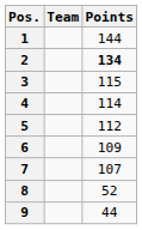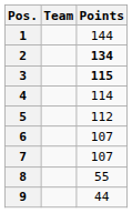3 | Points: normal -> bold
6 | Points: 109 -> 107
8 | Points: 52 -> 55
